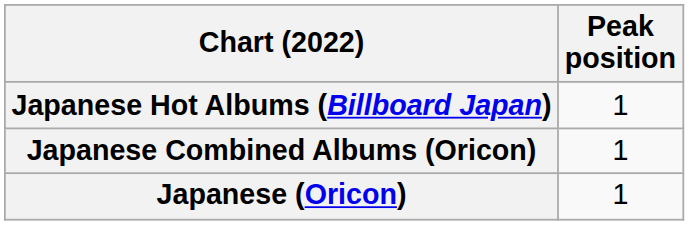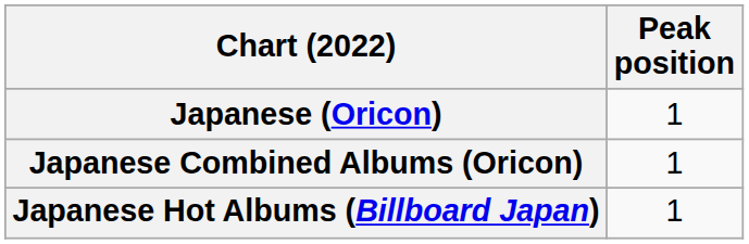rows swapped: Japanese (Oricon) <-> Japanese Hot Albums (Billboard Japan)
